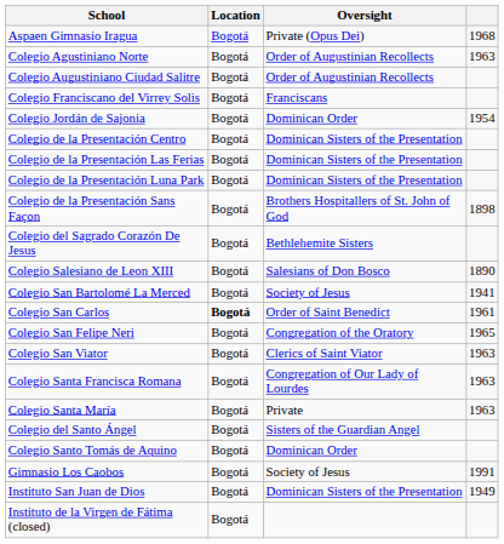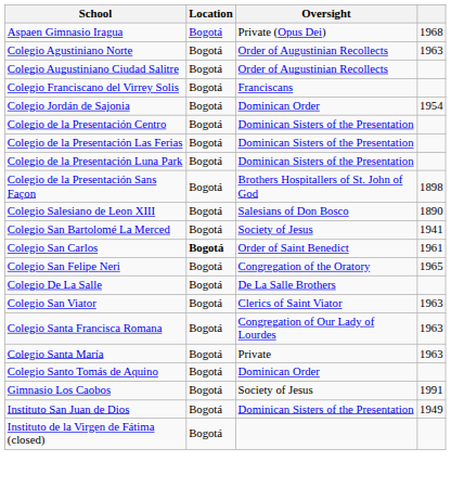- row: Colegio del Sagrado Corazón De Jesus | Bogotá | Bethlehemite Sisters
+ row: Colegio De La Salle | Bogotá | De La Salle Brothers
- row: Colegio del Santo Ángel | Bogotá | Sisters of the Guardian Angel
